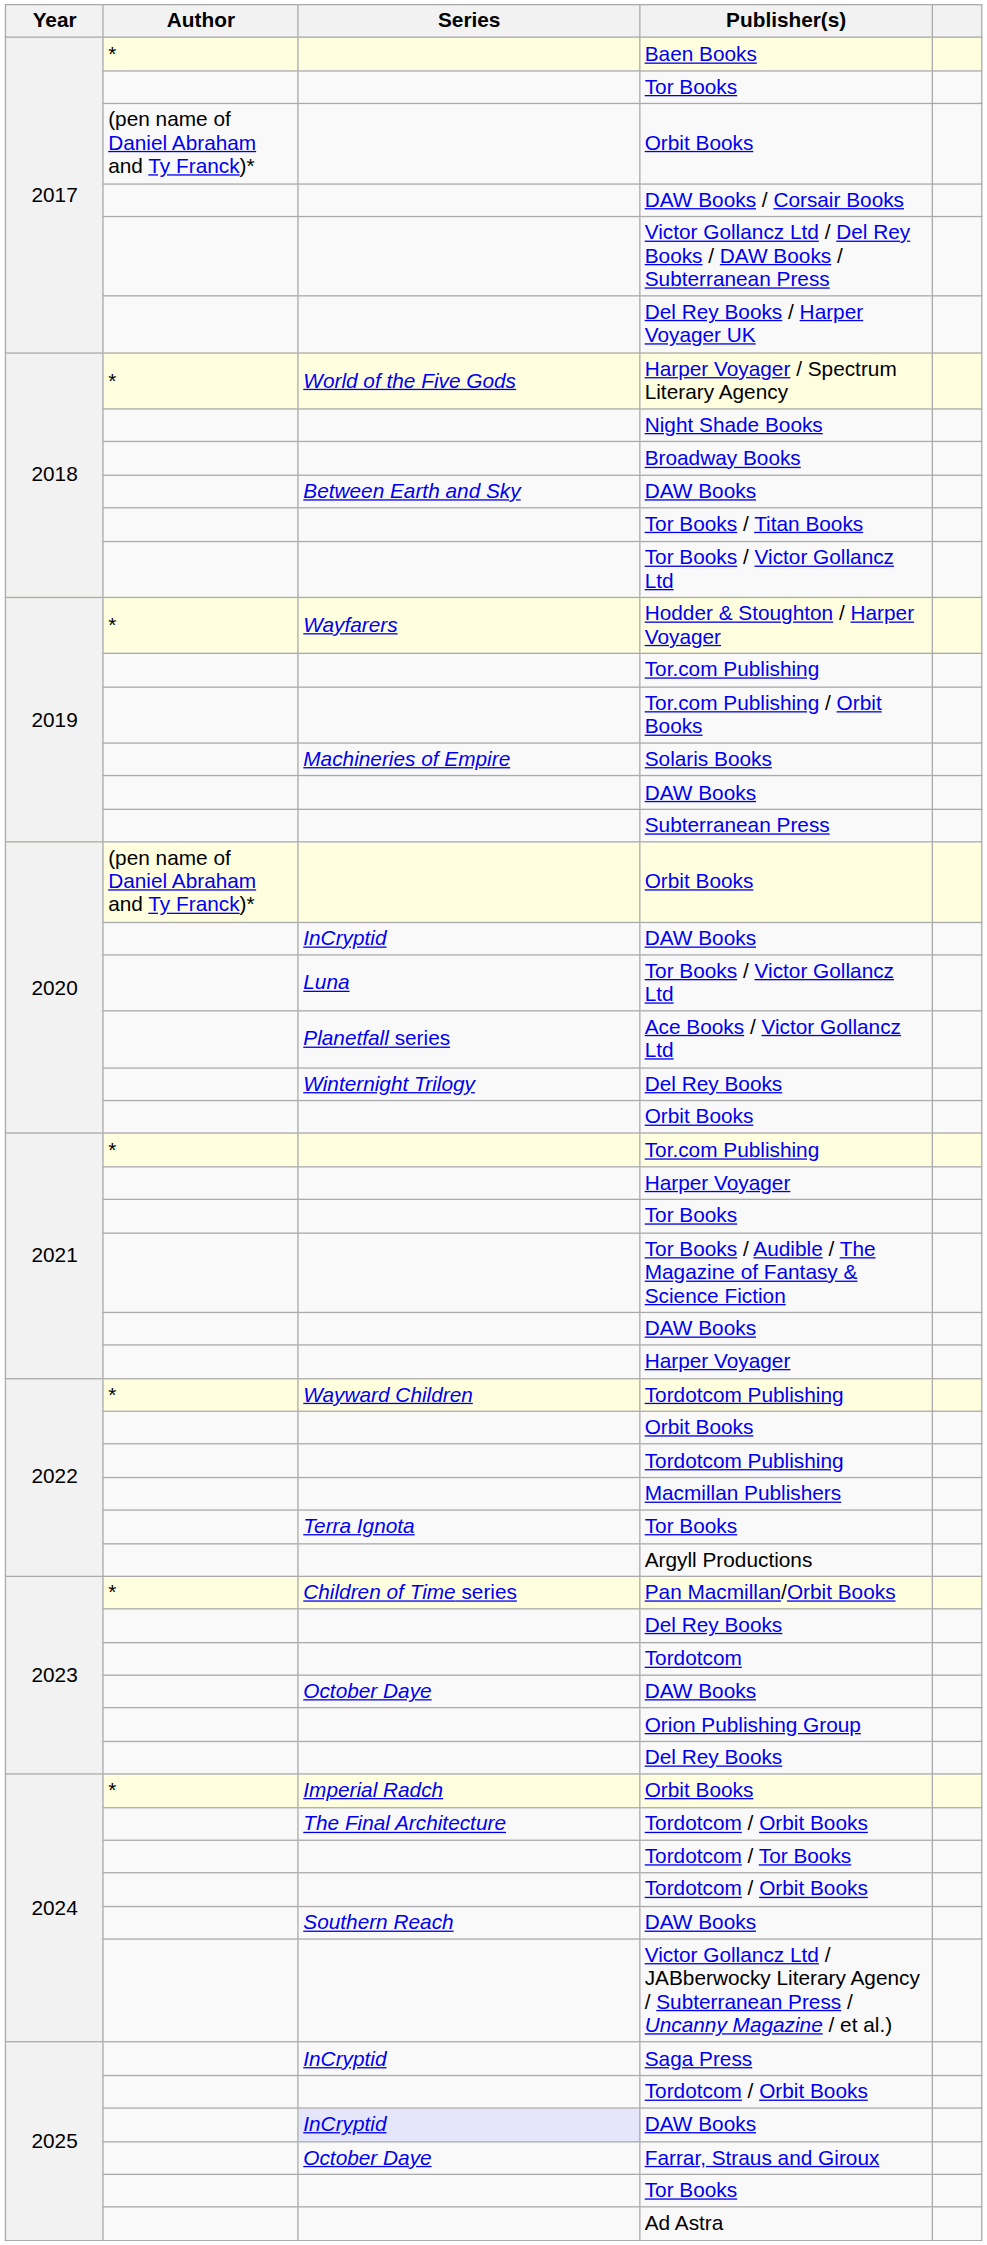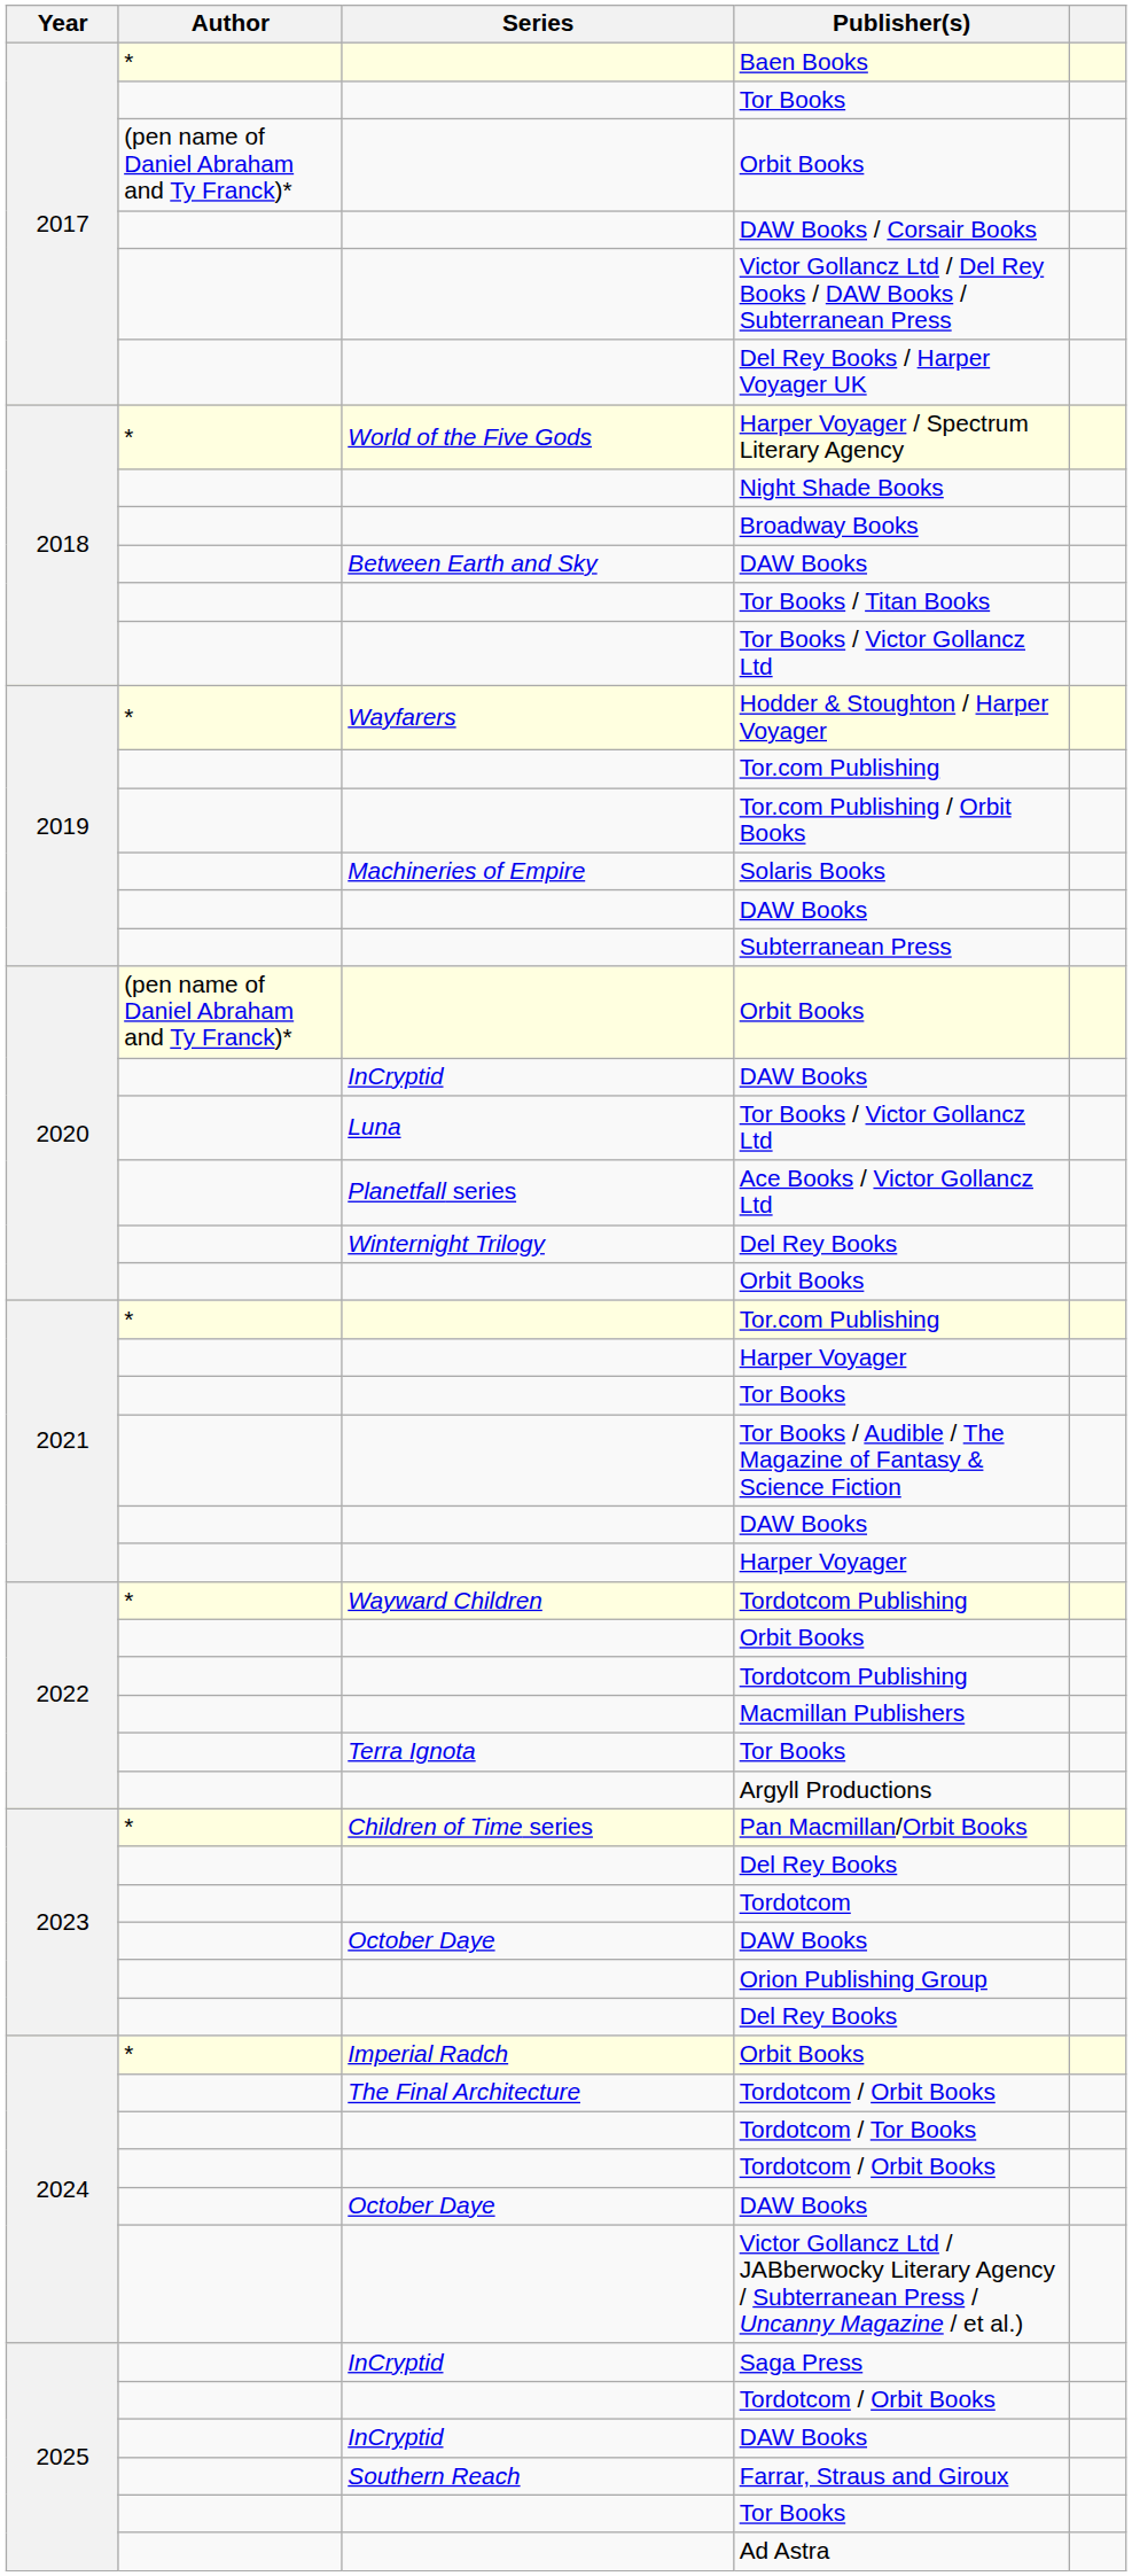2024 / DAW Books | Series: Southern Reach -> October Daye
2025 / DAW Books | Series: lavender background -> no background
Farrar, Straus and Giroux | Series: October Daye -> Southern Reach
